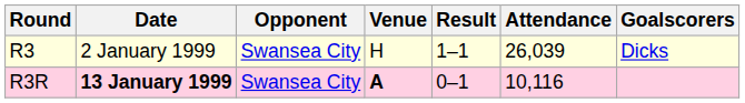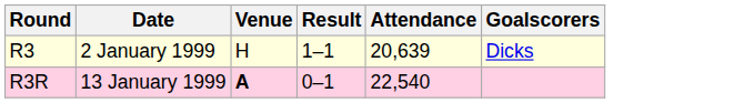- column: Opponent | Swansea City | Swansea City
R3 | Attendance: 26,039 -> 20,639
R3R | Date: bold -> normal
R3R | Attendance: 10,116 -> 22,540
